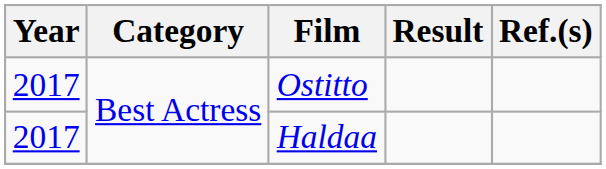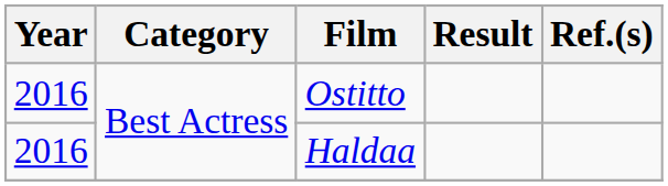Ostitto | Year: 2017 -> 2016
Haldaa | Year: 2017 -> 2016
